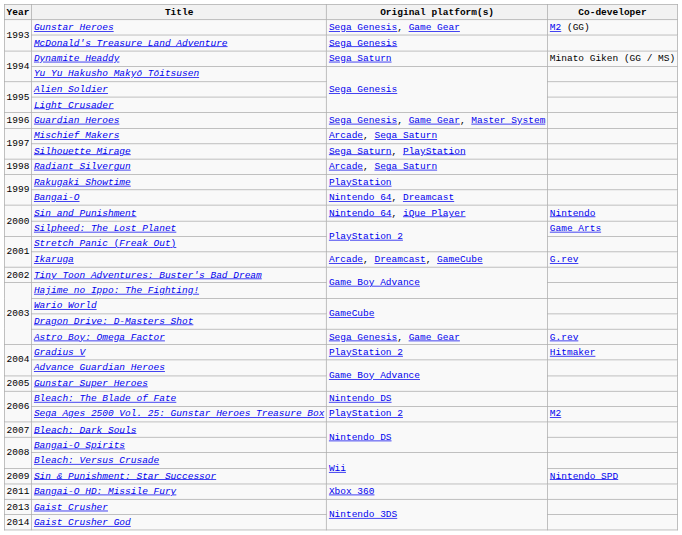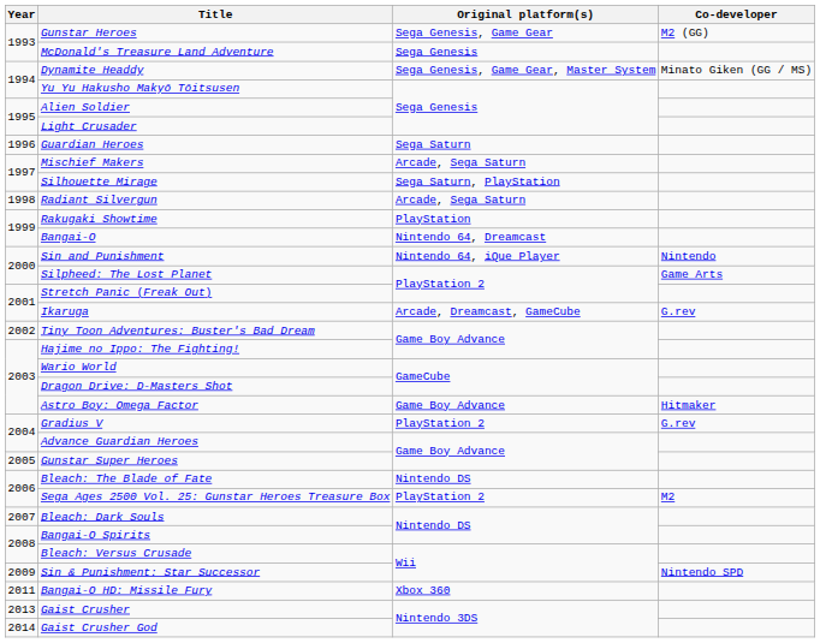Dynamite Headdy | Original platform(s): Sega Saturn -> Sega Genesis, Game Gear, Master System
Guardian Heroes | Original platform(s): Sega Genesis, Game Gear, Master System -> Sega Saturn
Astro Boy: Omega Factor | Original platform(s): Sega Genesis, Game Gear -> Game Boy Advance
Astro Boy: Omega Factor | Co-developer: G.rev -> Hitmaker
Gradius V | Co-developer: Hitmaker -> G.rev
